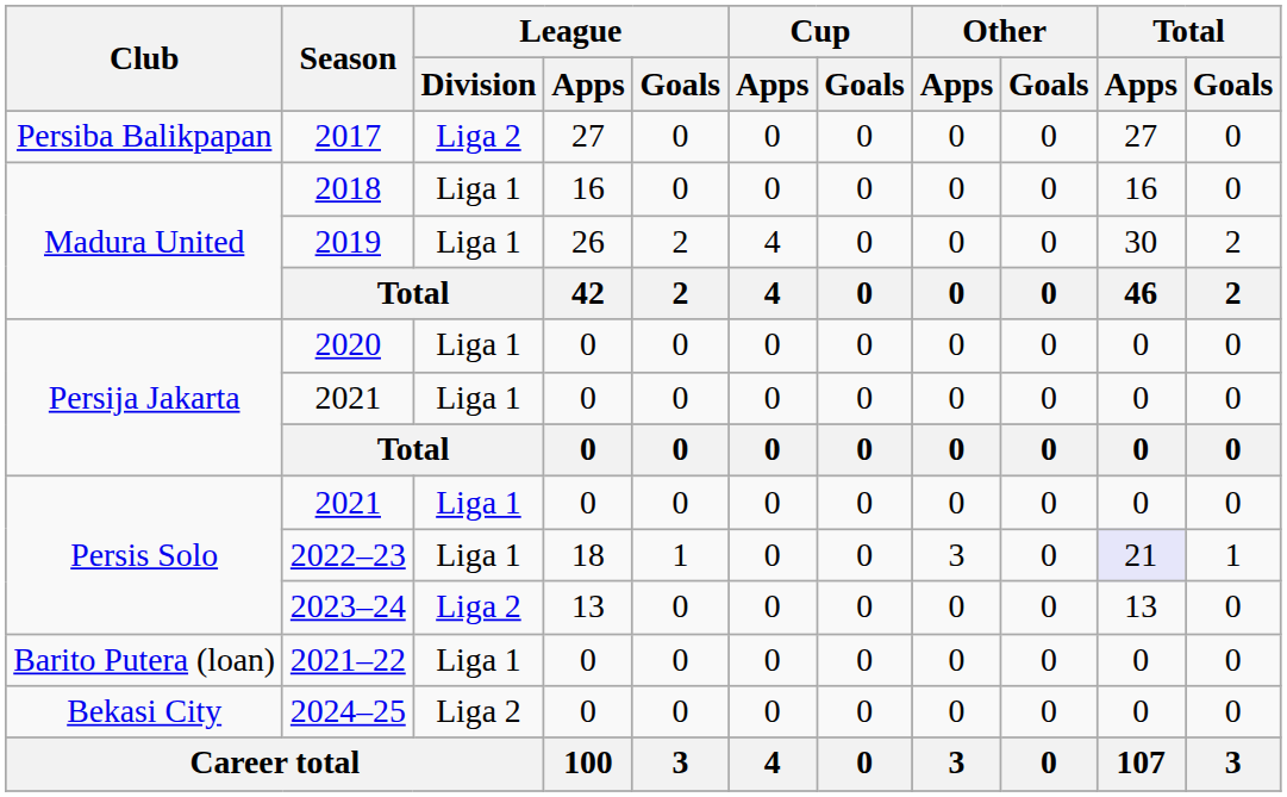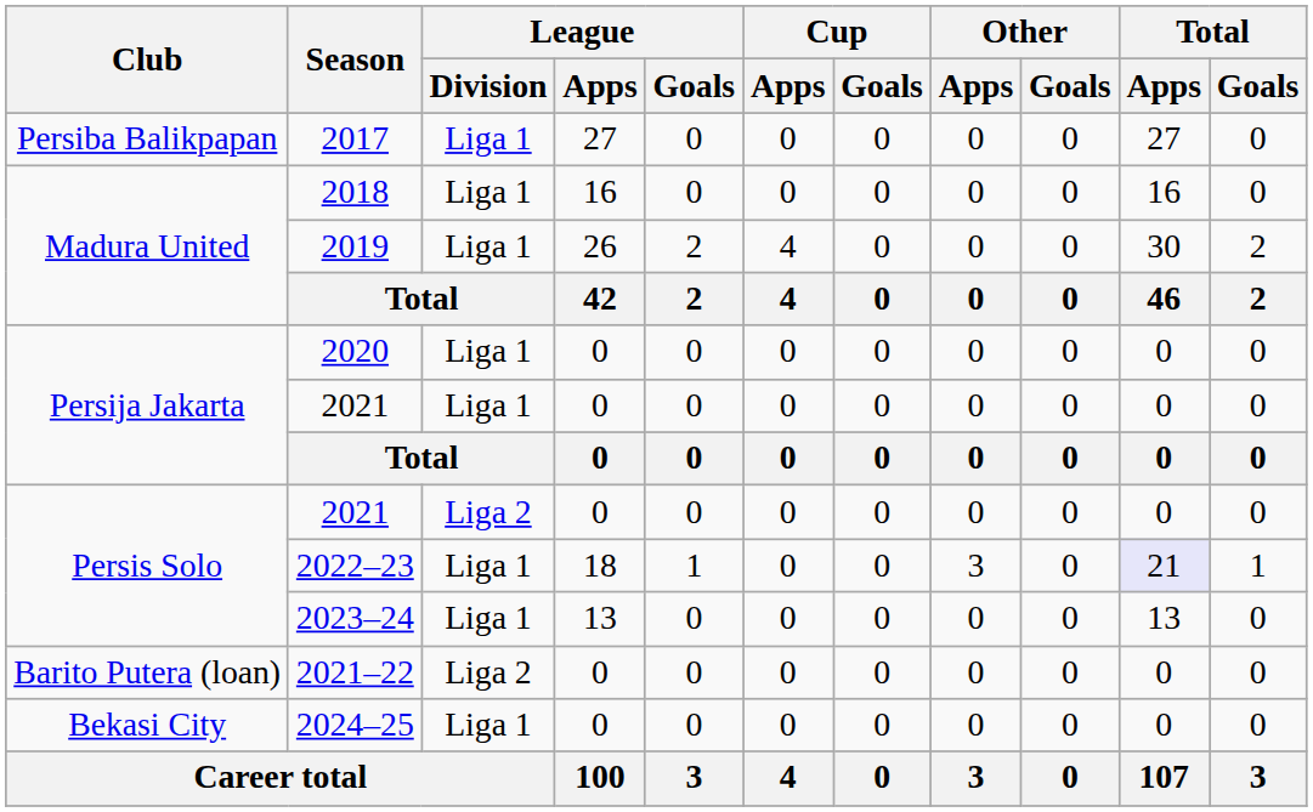2017 | League / Division: Liga 2 -> Liga 1
Persis Solo / 2021 | League / Division: Liga 1 -> Liga 2
2023–24 | League / Division: Liga 2 -> Liga 1
2021–22 | League / Division: Liga 1 -> Liga 2
2024–25 | League / Division: Liga 2 -> Liga 1
